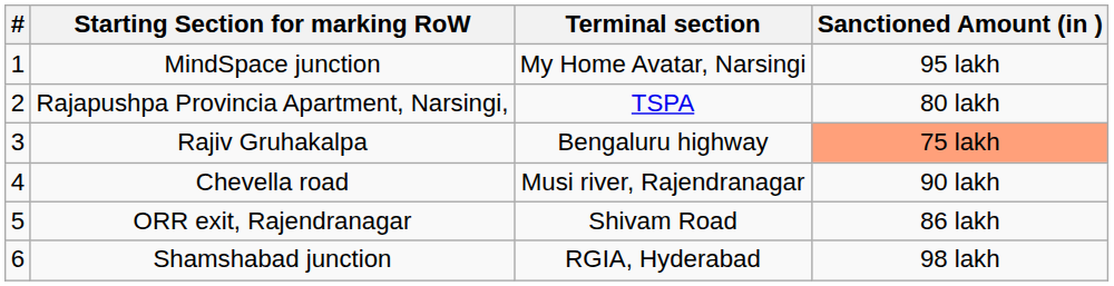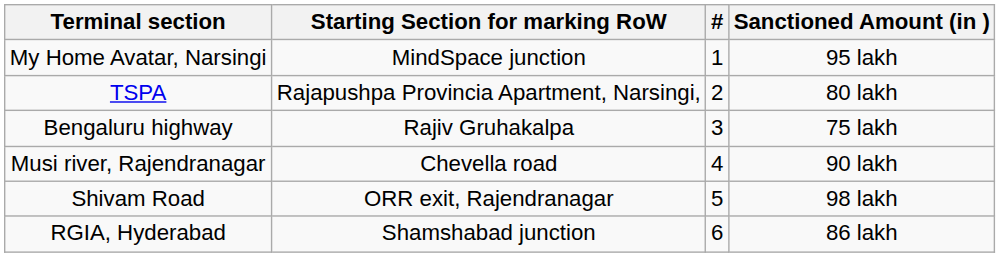columns swapped: # <-> Terminal section
Rajiv Gruhakalpa | Sanctioned Amount (in ): lightsalmon background -> no background
ORR exit, Rajendranagar | Sanctioned Amount (in ): 86 lakh -> 98 lakh
Shamshabad junction | Sanctioned Amount (in ): 98 lakh -> 86 lakh
